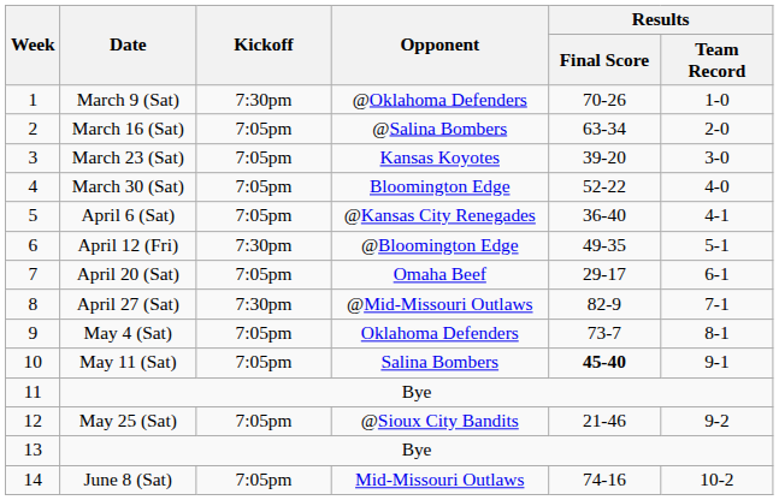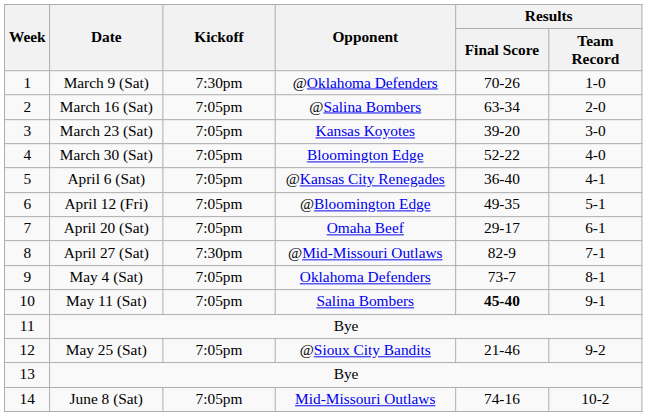April 12 (Fri) | Kickoff: 7:30pm -> 7:05pm
